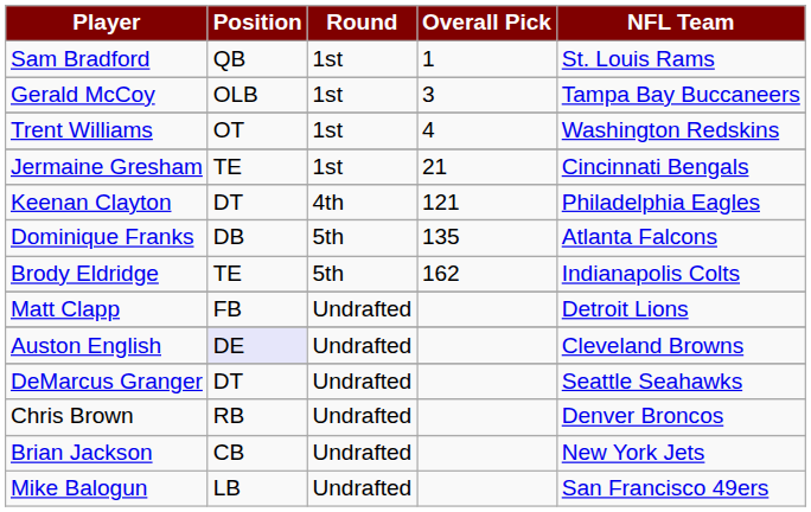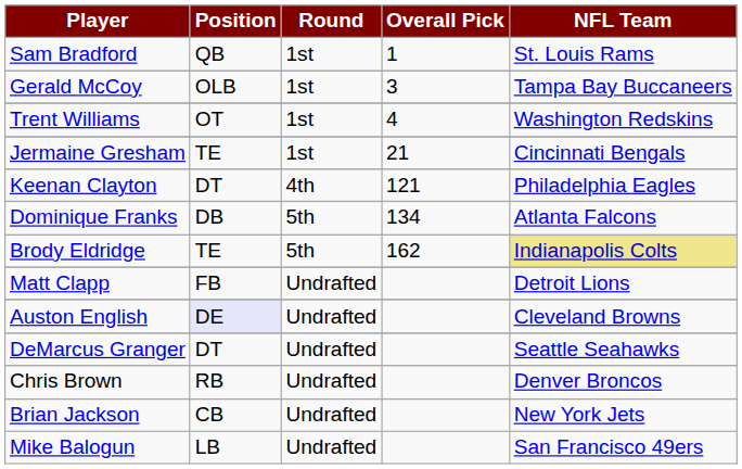Dominique Franks | Overall Pick: 135 -> 134
Brody Eldridge | NFL Team: no background -> khaki background
